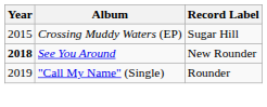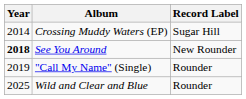Crossing Muddy Waters (EP) | Year: 2015 -> 2014
+ row: 2025 | Wild and Clear and Blue | Rounder
